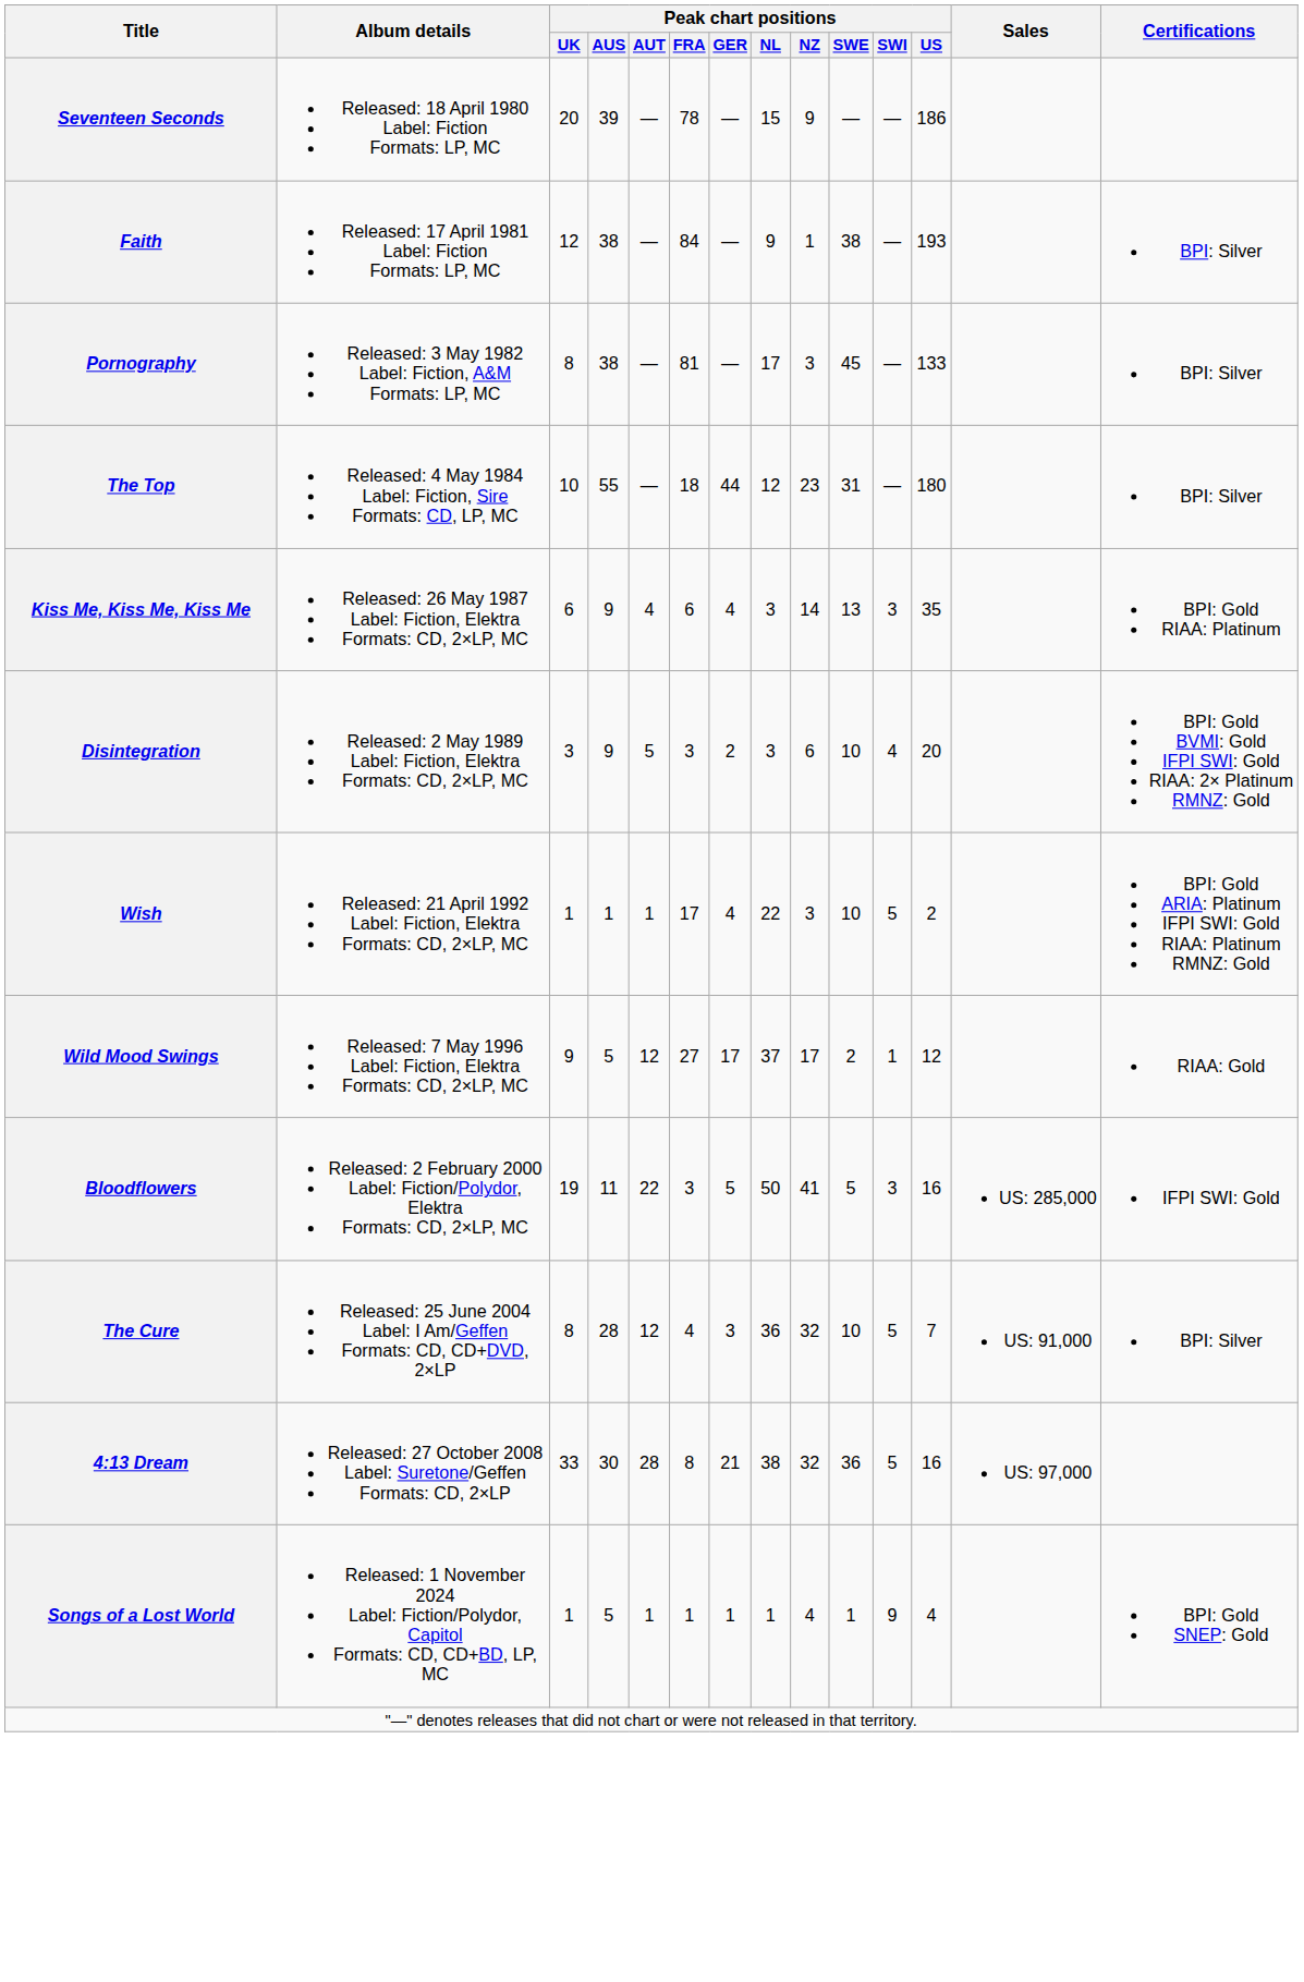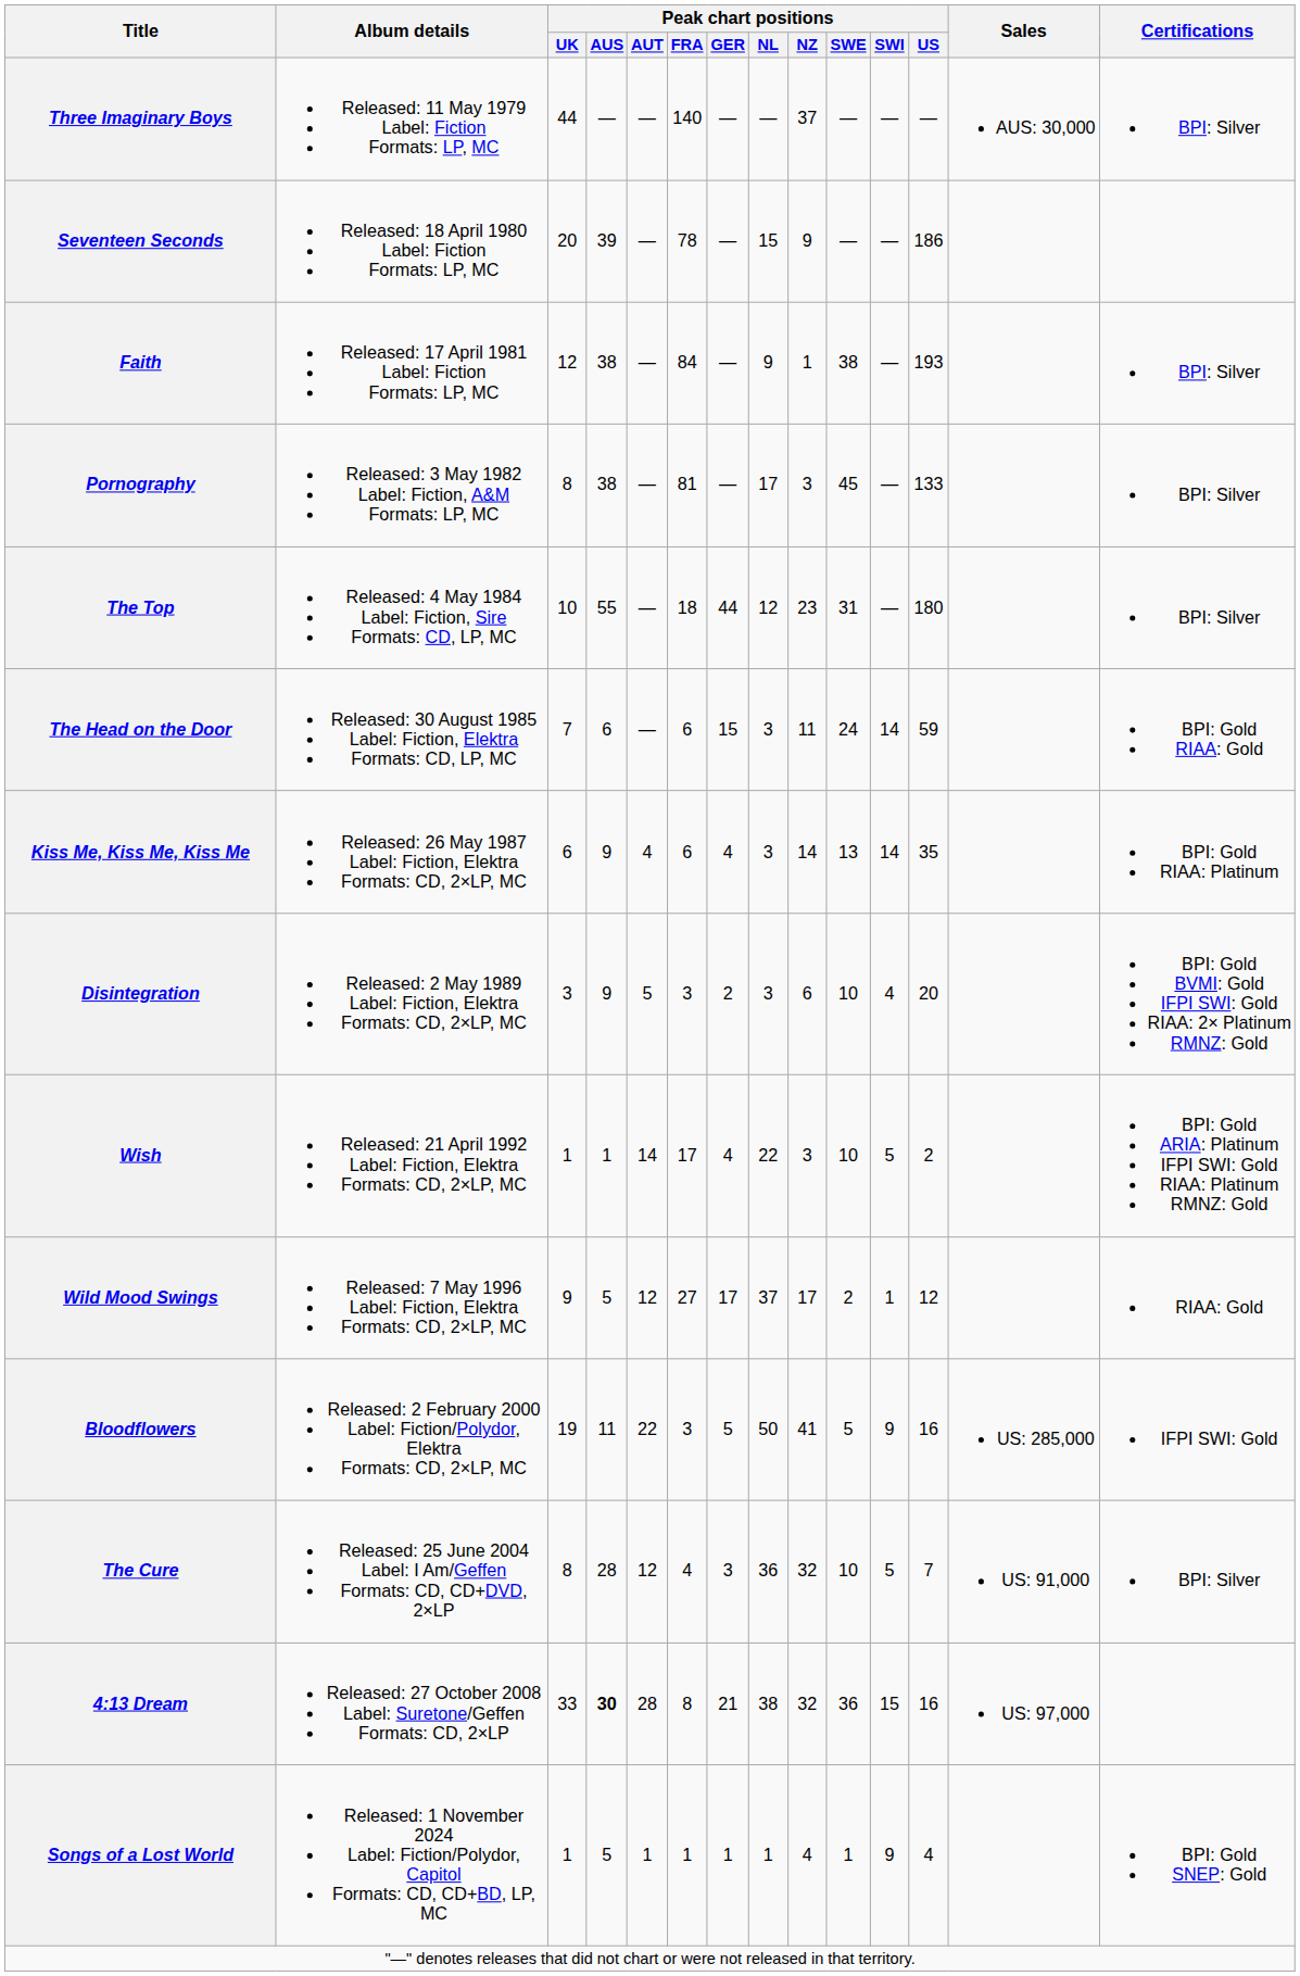+ row: Three Imaginary Boys | Released: 11 May 1979 Label: Fiction Formats: LP, MC | 44 | — | — | 140 | — | — | 37 | — | — | — | AUS: 30,000 | BPI: Silver
+ row: The Head on the Door | Released: 30 August 1985 Label: Fiction, Elektra Formats: CD, LP, MC | 7 | 6 | — | 6 | 15 | 3 | 11 | 24 | 14 | 59 | BPI: Gold RIAA: Gold
Kiss Me, Kiss Me, Kiss Me | Peak chart positions / SWI: 3 -> 14
Wish | Peak chart positions / AUT: 1 -> 14
Bloodflowers | Peak chart positions / SWI: 3 -> 9
4:13 Dream | Peak chart positions / AUS: normal -> bold
4:13 Dream | Peak chart positions / SWI: 5 -> 15
